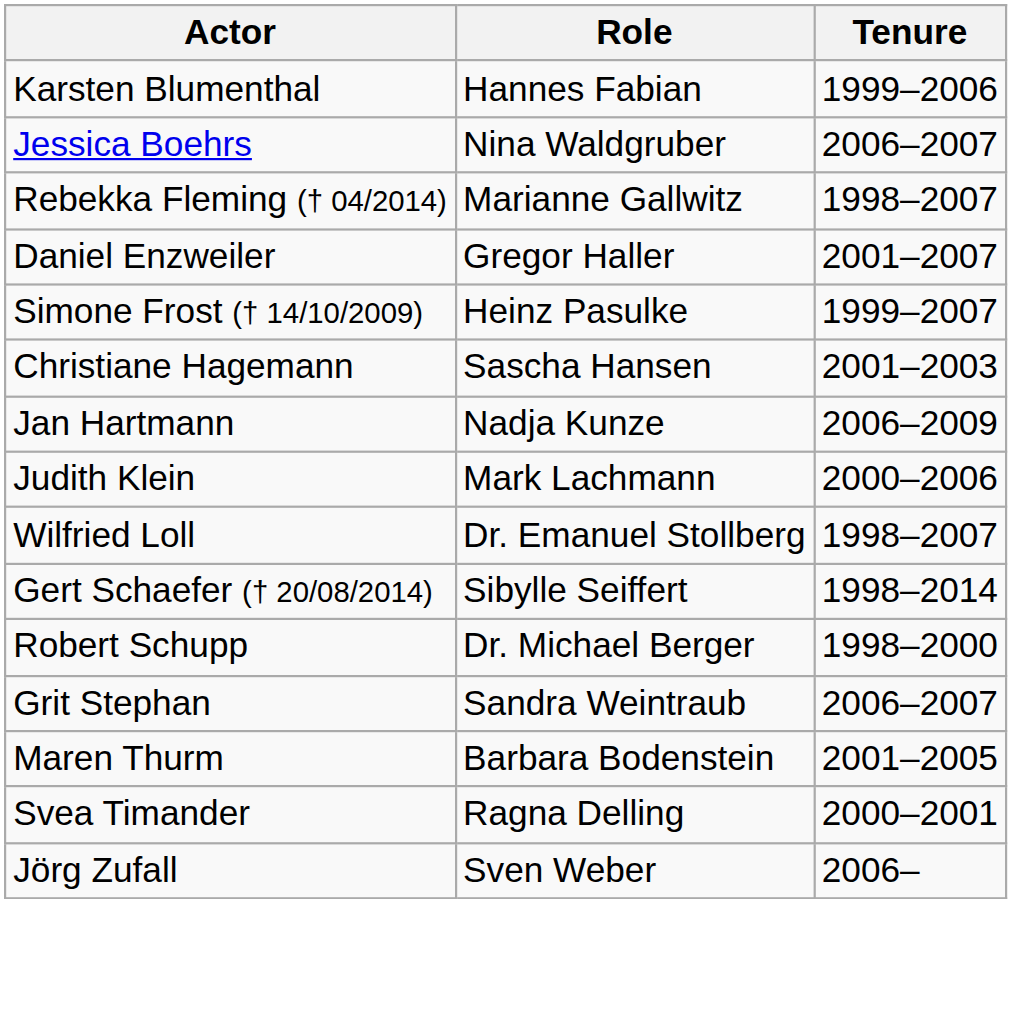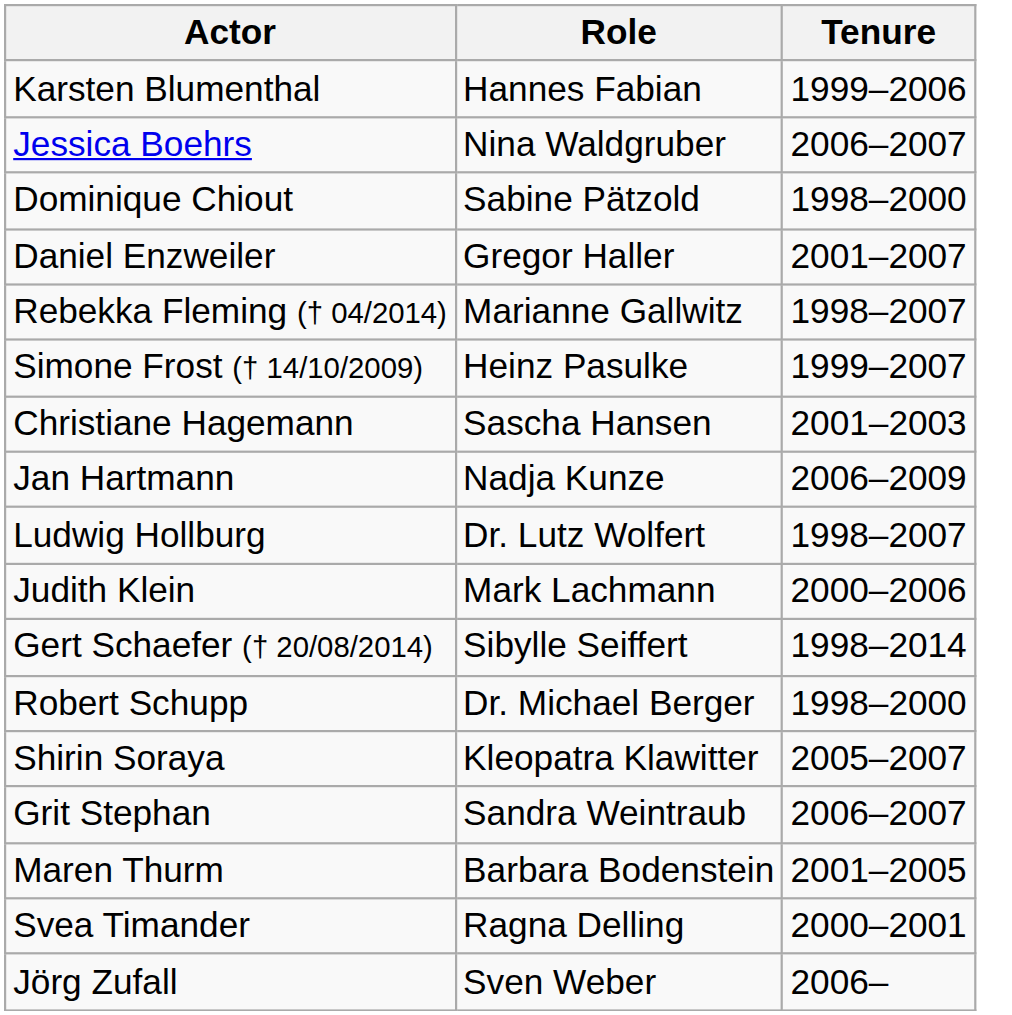+ row: Dominique Chiout | Sabine Pätzold | 1998–2000
rows swapped: Daniel Enzweiler <-> Rebekka Fleming († 04/2014)
+ row: Ludwig Hollburg | Dr. Lutz Wolfert | 1998–2007
- row: Wilfried Loll | Dr. Emanuel Stollberg | 1998–2007
+ row: Shirin Soraya | Kleopatra Klawitter | 2005–2007
